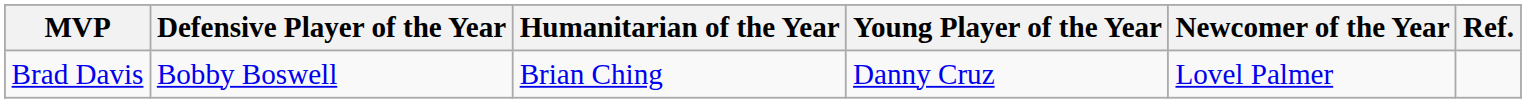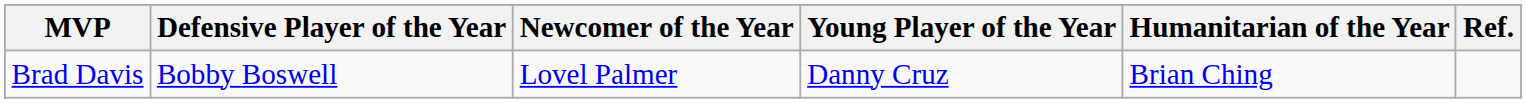columns swapped: Humanitarian of the Year <-> Newcomer of the Year
